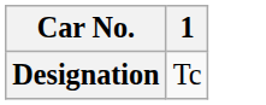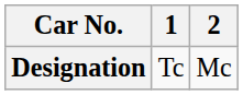+ column: 2 | Mc
